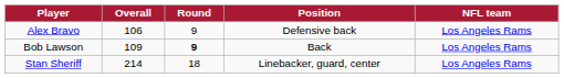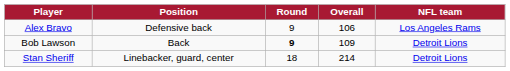columns swapped: Position <-> Overall
Bob Lawson | NFL team: Los Angeles Rams -> Detroit Lions
Stan Sheriff | NFL team: Los Angeles Rams -> Detroit Lions
